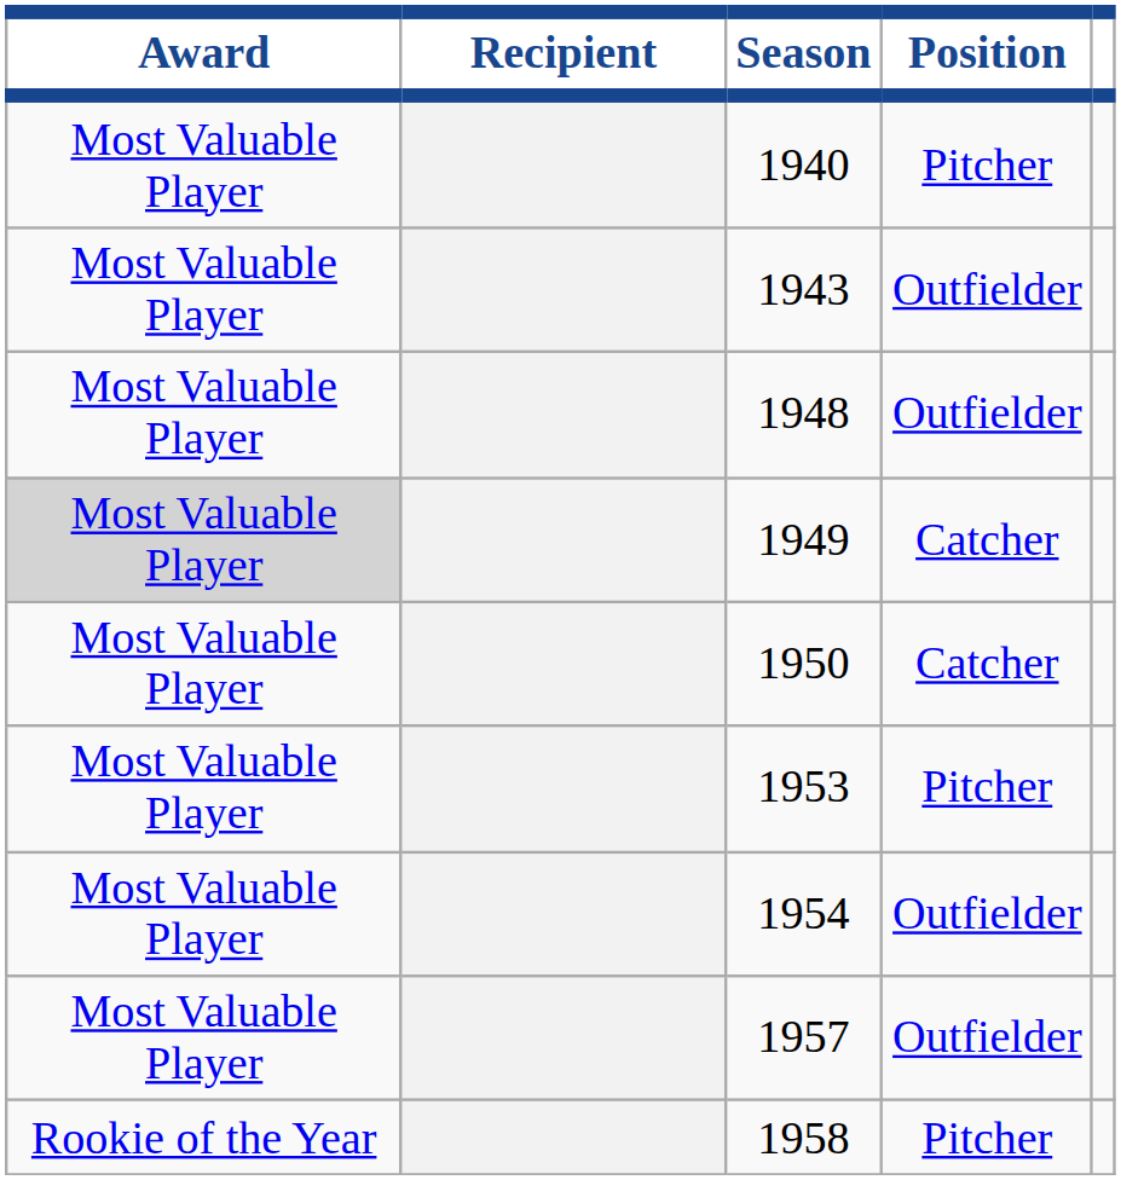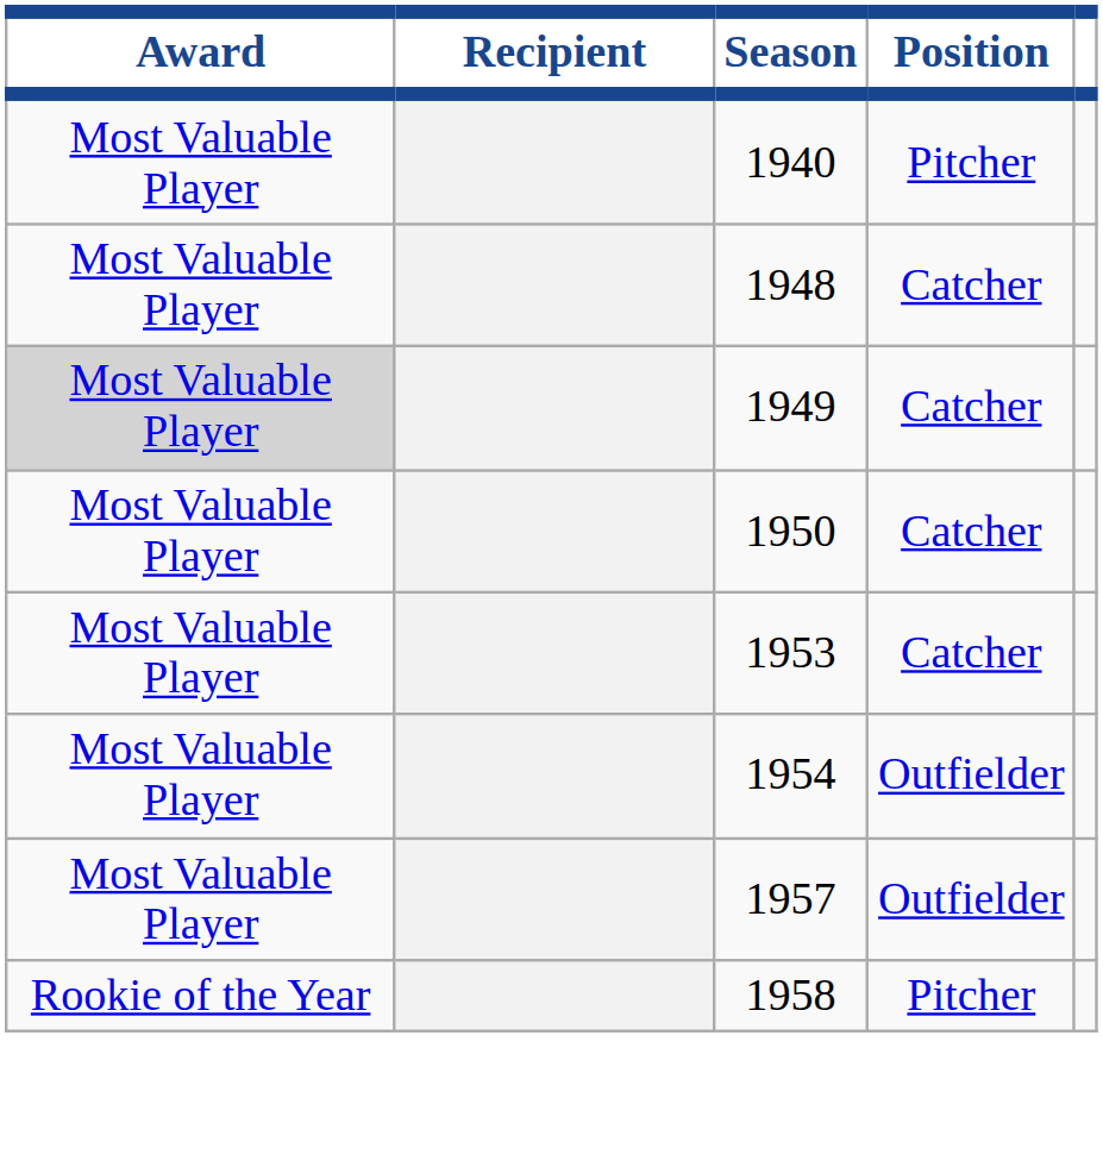- row: Most Valuable Player | 1943 | Outfielder
1948 | Position: Outfielder -> Catcher
1953 | Position: Pitcher -> Catcher
